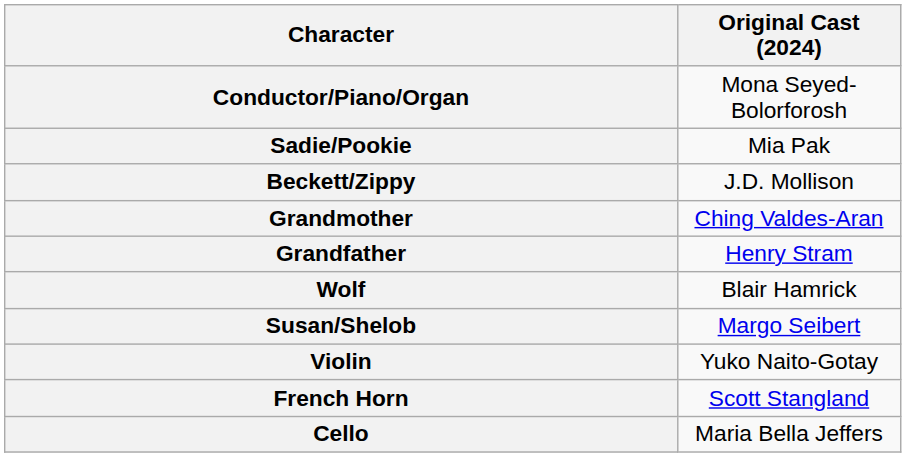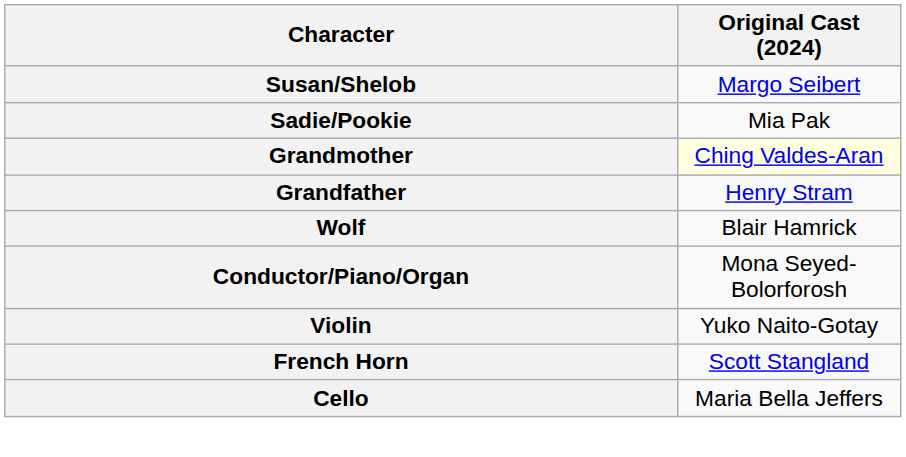rows swapped: Susan/Shelob <-> Conductor/Piano/Organ
- row: Beckett/Zippy | J.D. Mollison
Grandmother | Original Cast (2024): no background -> lightyellow background
